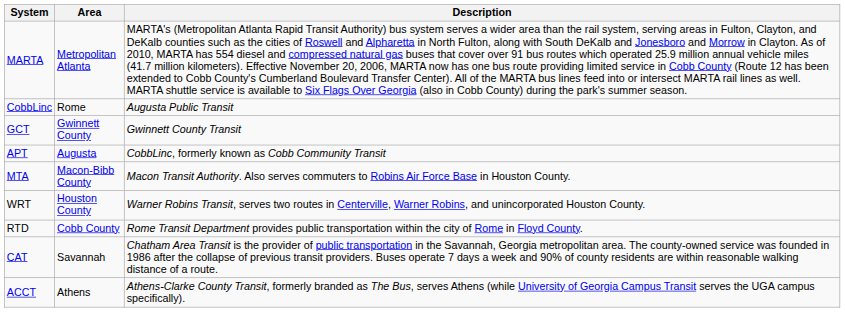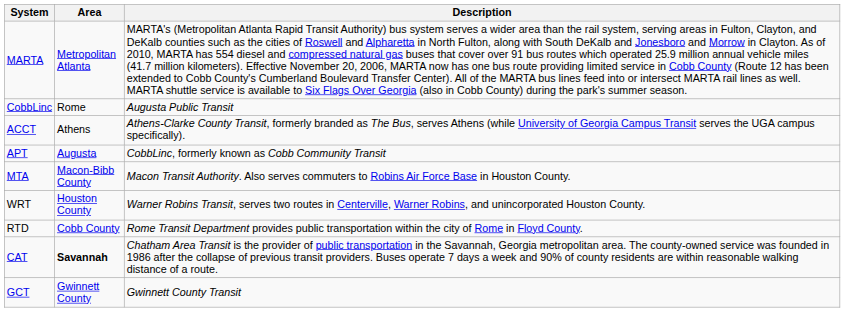rows swapped: GCT <-> ACCT
CAT | Area: normal -> bold
